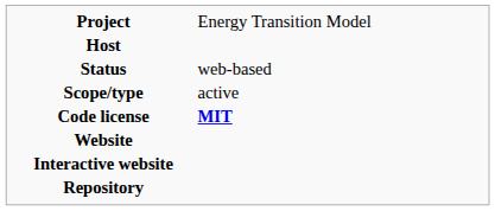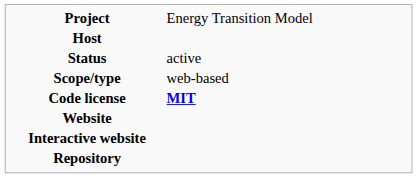Status | column 2: web-based -> active
Scope/type | column 2: active -> web-based
